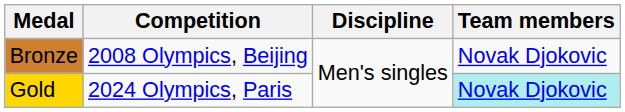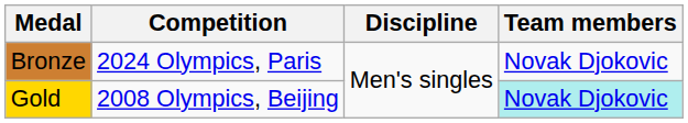Bronze | Competition: 2008 Olympics, Beijing -> 2024 Olympics, Paris
Gold | Competition: 2024 Olympics, Paris -> 2008 Olympics, Beijing
